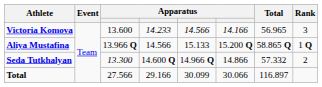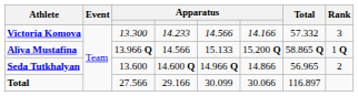Victoria Komova | column 3: 13.600 -> 13.300
Victoria Komova | Total: 56.965 -> 57.332
Seda Tutkhalyan | column 3: 13.300 -> 13.600
Seda Tutkhalyan | Total: 57.332 -> 56.965
